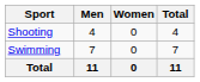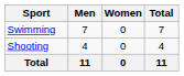rows swapped: Shooting <-> Swimming
